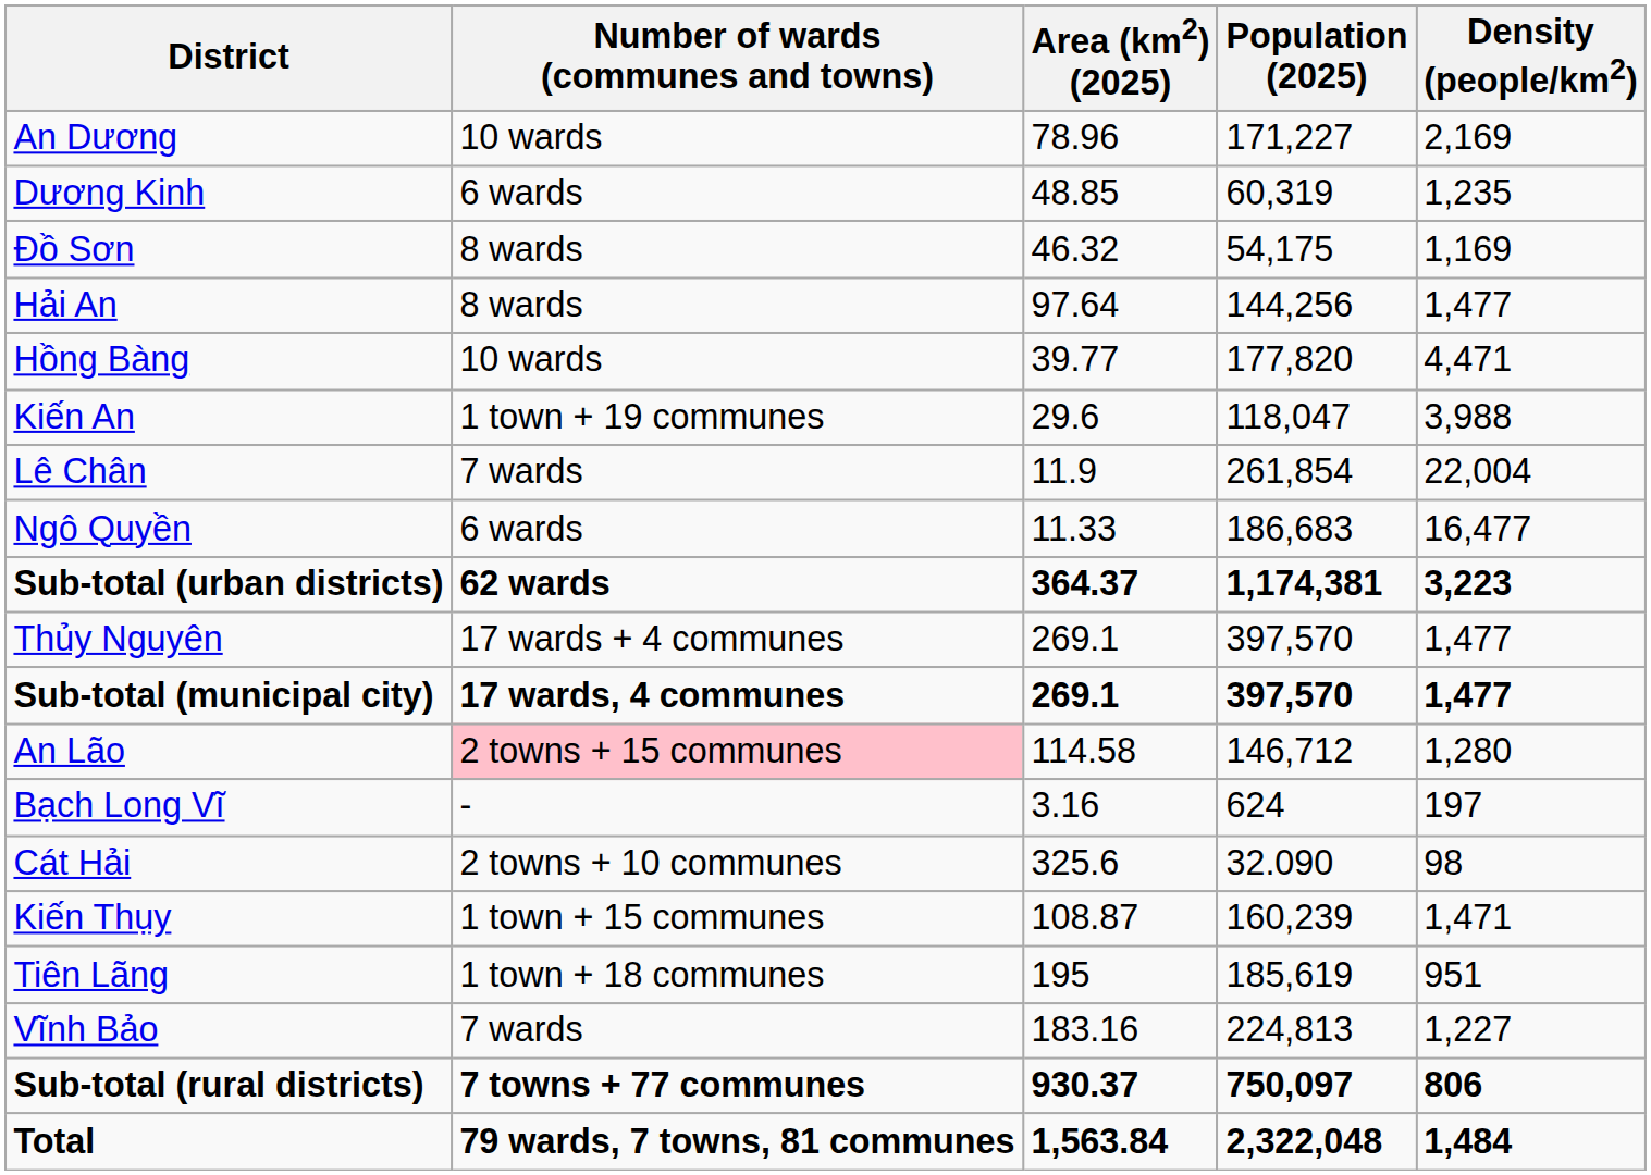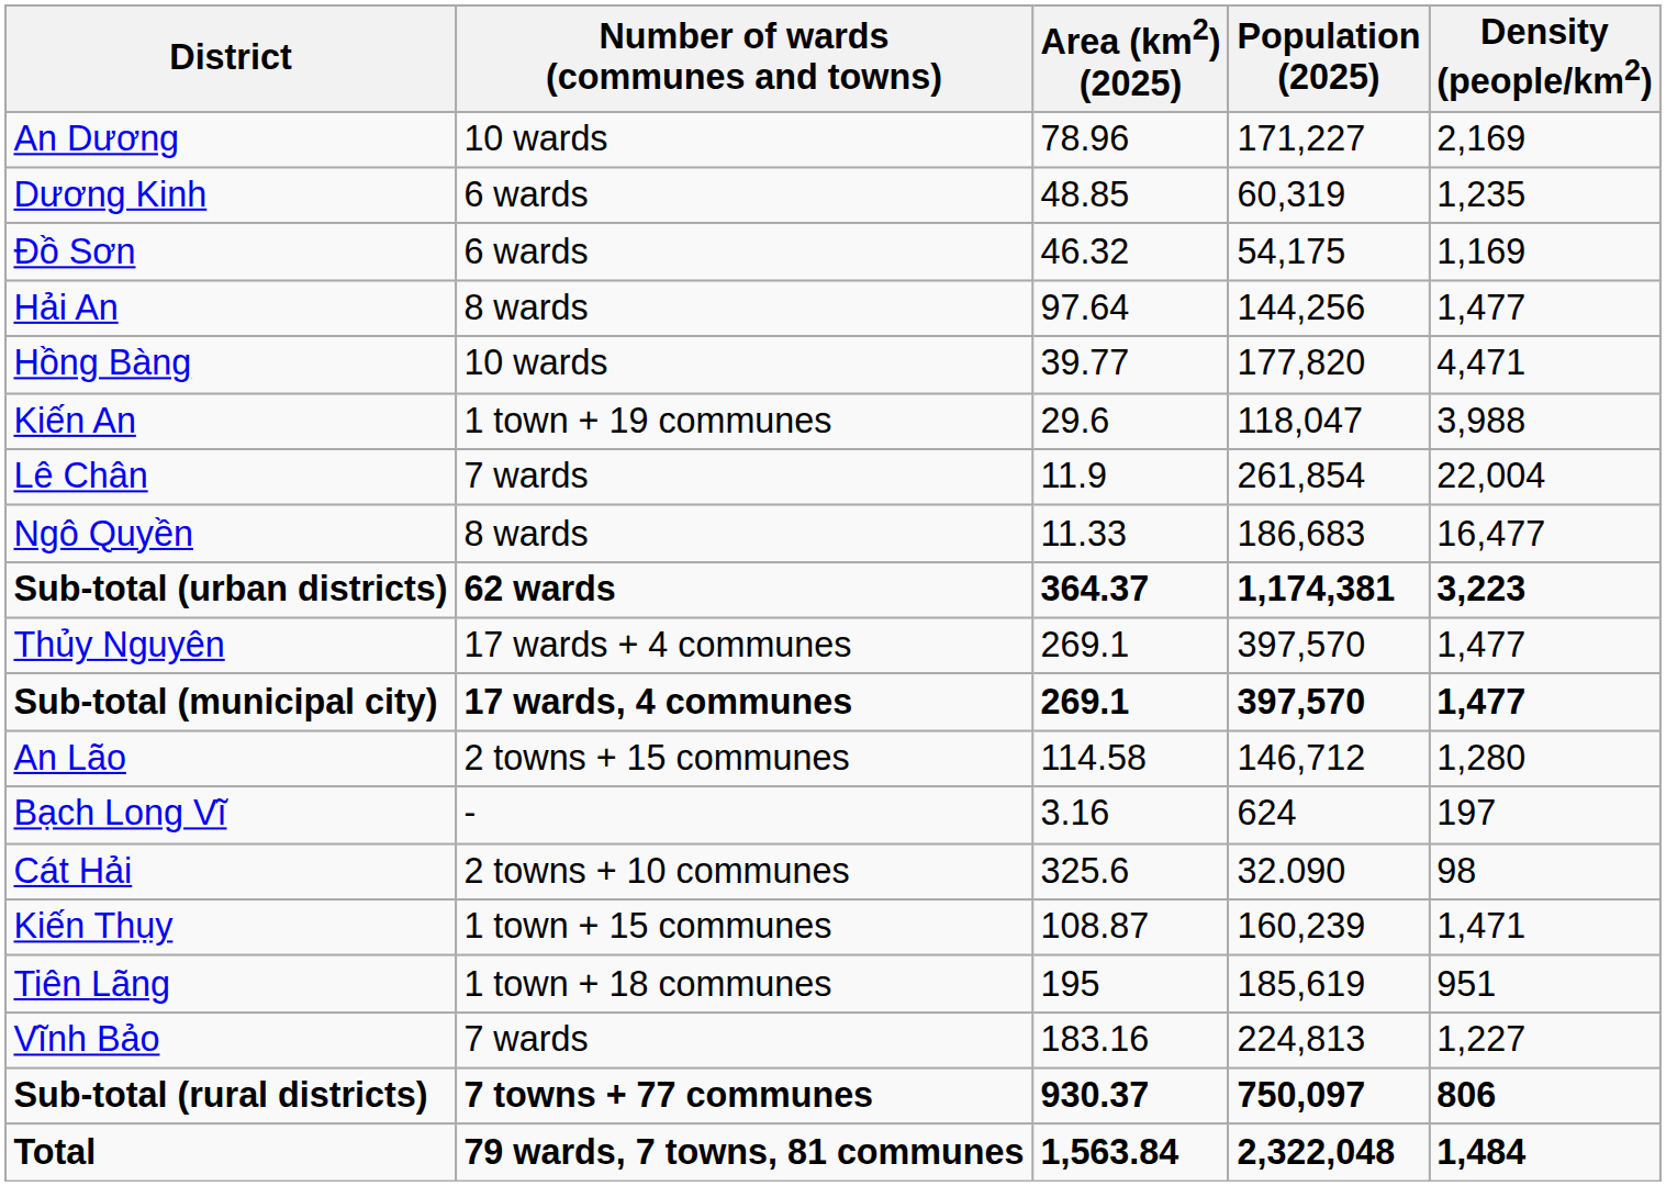Đồ Sơn | Number of wards (communes and towns): 8 wards -> 6 wards
Ngô Quyền | Number of wards (communes and towns): 6 wards -> 8 wards
An Lão | Number of wards (communes and towns): pink background -> no background
